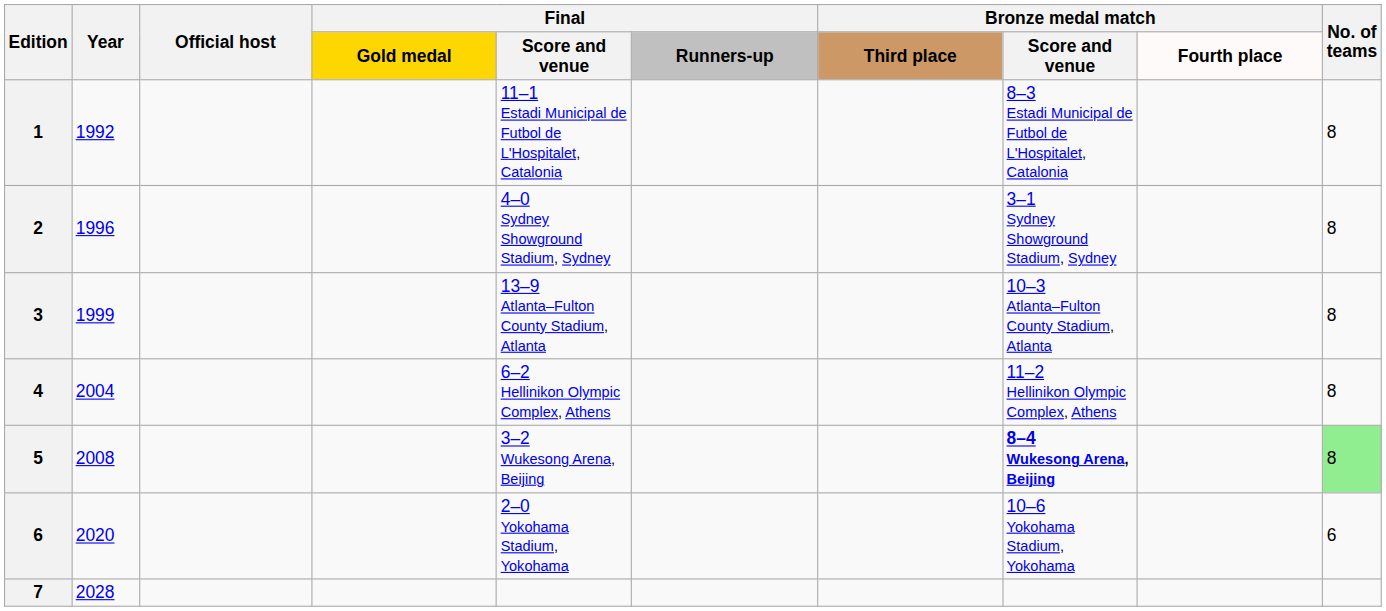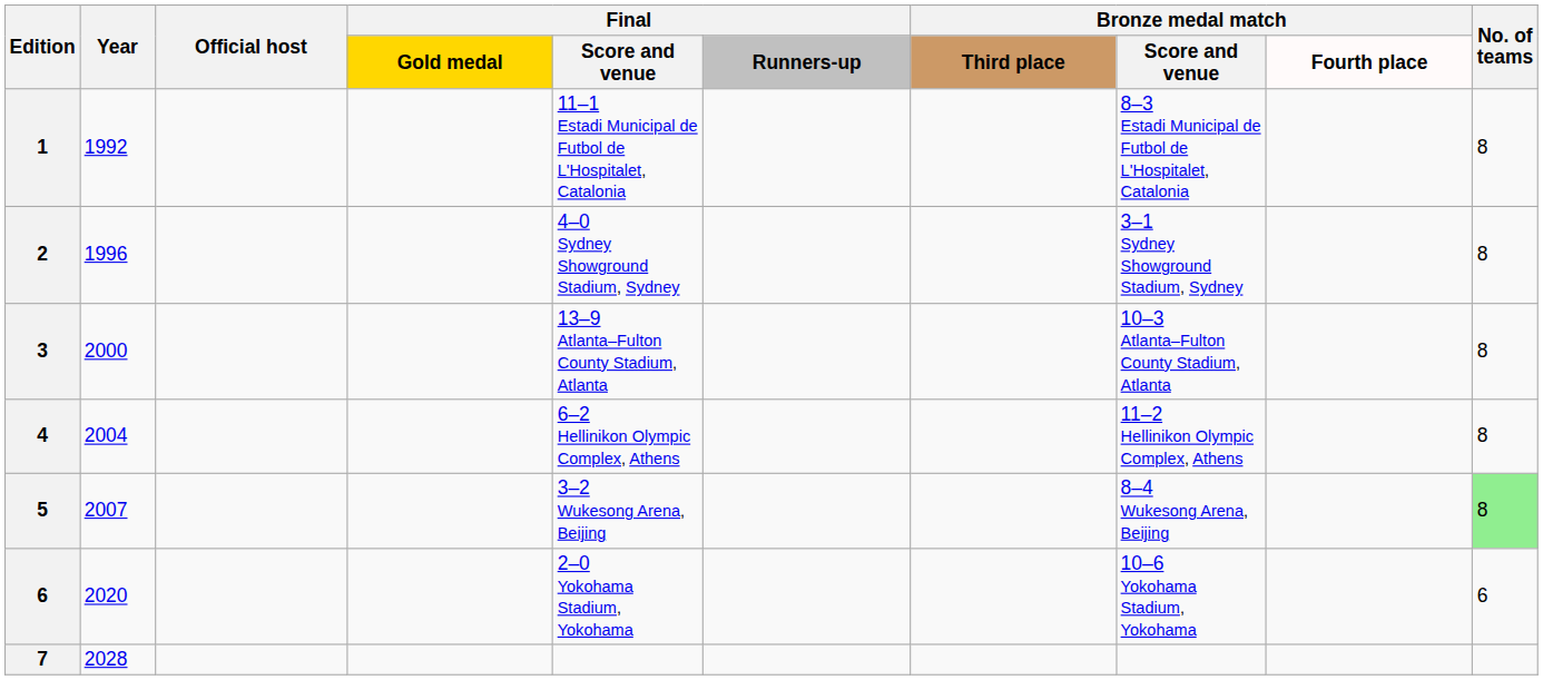3 | Year: 1999 -> 2000
5 | Year: 2008 -> 2007
5 | Bronze medal match / Score and venue: bold -> normal
